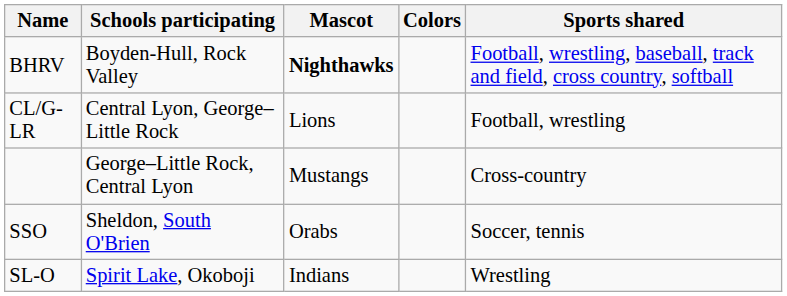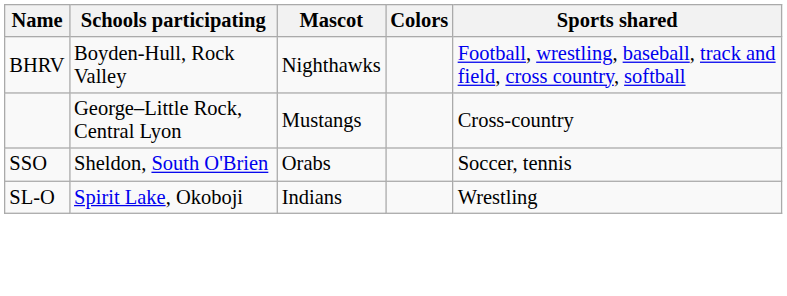BHRV | Mascot: bold -> normal
- row: CL/G-LR | Central Lyon, George–Little Rock | Lions | Football, wrestling
